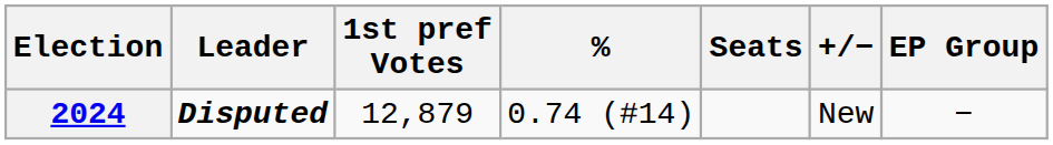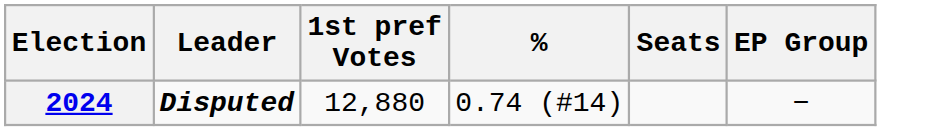- column: +/− | New
2024 | 1st pref Votes: 12,879 -> 12,880
